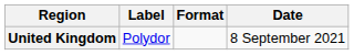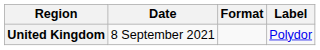columns swapped: Date <-> Label
